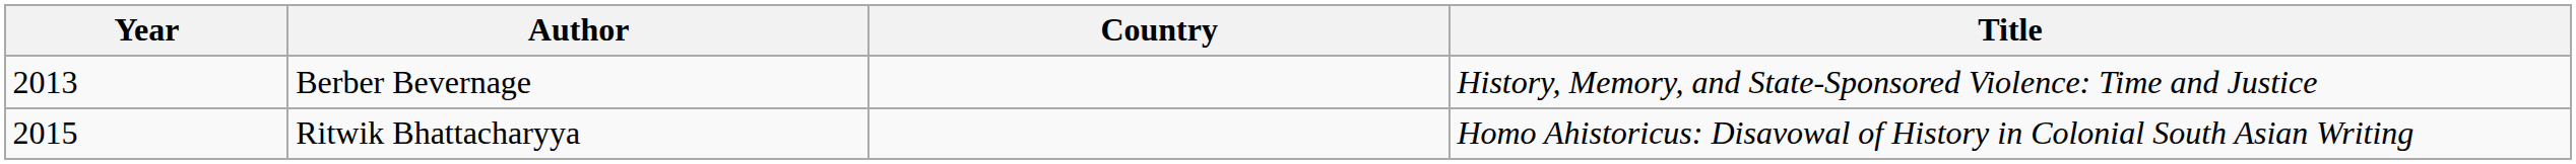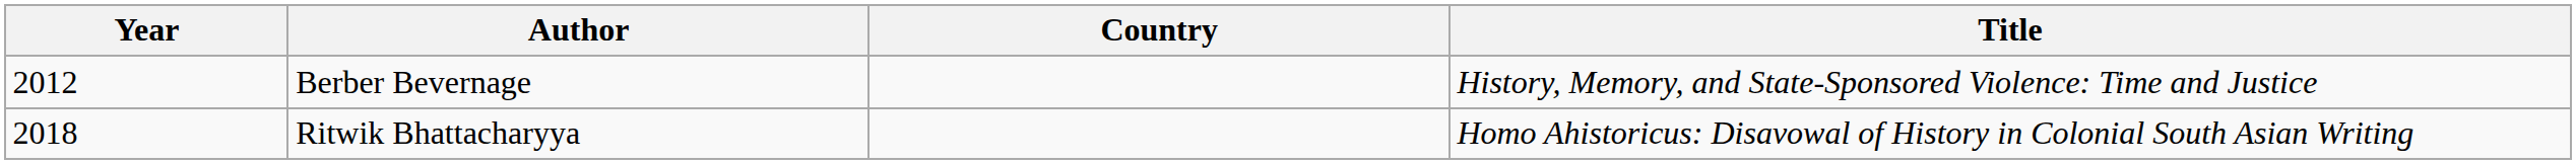Berber Bevernage | Year: 2013 -> 2012
Ritwik Bhattacharyya | Year: 2015 -> 2018
